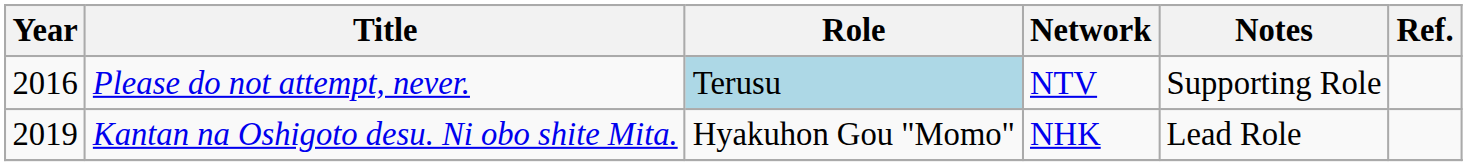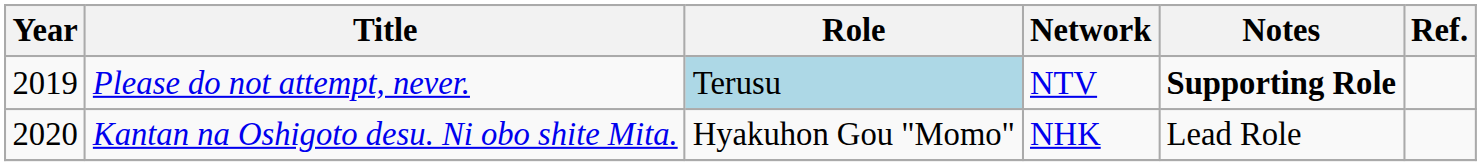Please do not attempt, never. | Year: 2016 -> 2019
Please do not attempt, never. | Notes: normal -> bold
Kantan na Oshigoto desu. Ni obo shite Mita. | Year: 2019 -> 2020
